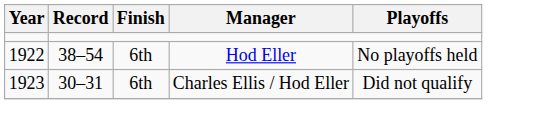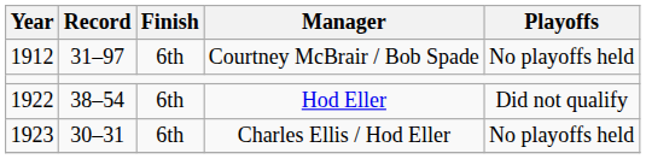+ row: 1912 | 31–97 | 6th | Courtney McBrair / Bob Spade | No playoffs held
Hod Eller | Playoffs: No playoffs held -> Did not qualify
Charles Ellis / Hod Eller | Playoffs: Did not qualify -> No playoffs held
